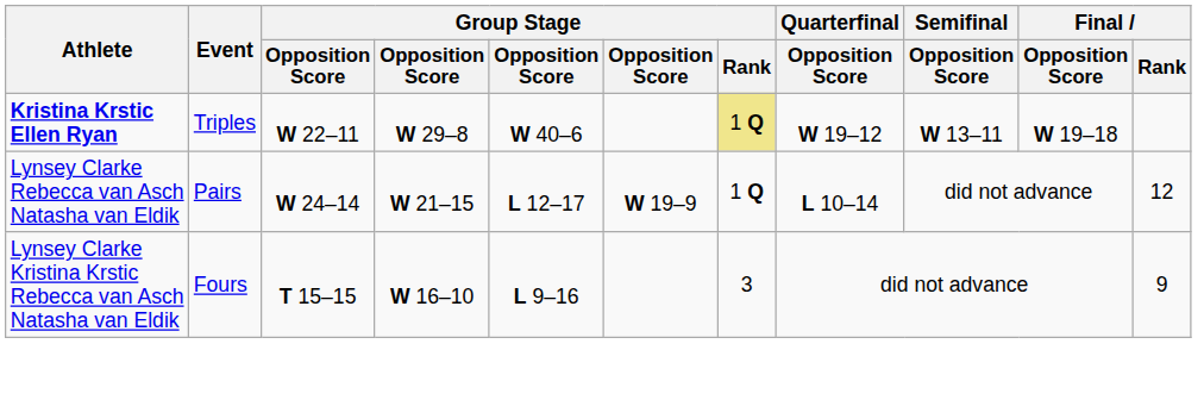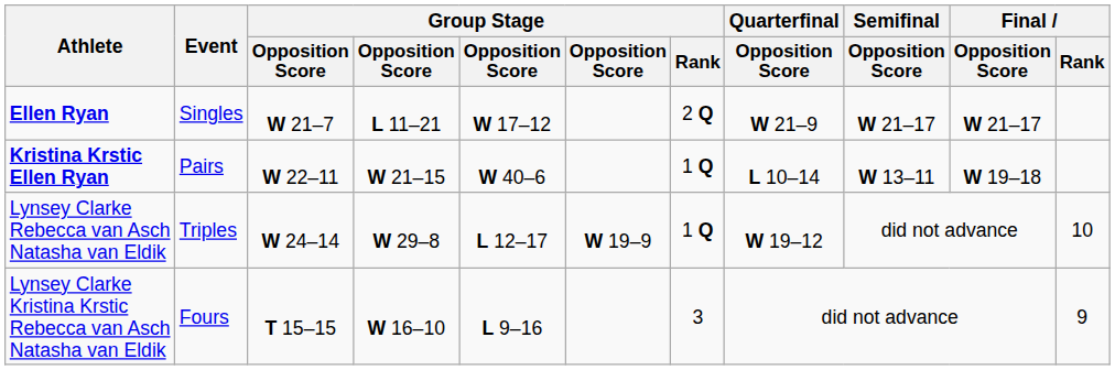+ row: Ellen Ryan | Singles | W 21–7 | L 11–21 | W 17–12 | 2 Q | W 21–9 | W 21–17 | W 21–17
Kristina Krstic Ellen Ryan | Event: Triples -> Pairs
Kristina Krstic Ellen Ryan | column 4: W 29–8 -> W 21–15
Kristina Krstic Ellen Ryan | Group Stage / Rank: khaki background -> no background
Kristina Krstic Ellen Ryan | Quarterfinal / Opposition Score: W 19–12 -> L 10–14
Lynsey Clarke Rebecca van Asch Natasha van Eldik | Event: Pairs -> Triples
Lynsey Clarke Rebecca van Asch Natasha van Eldik | column 4: W 21–15 -> W 29–8
Lynsey Clarke Rebecca van Asch Natasha van Eldik | Quarterfinal / Opposition Score: L 10–14 -> W 19–12
Lynsey Clarke Rebecca van Asch Natasha van Eldik | Final / Rank: 12 -> 10
